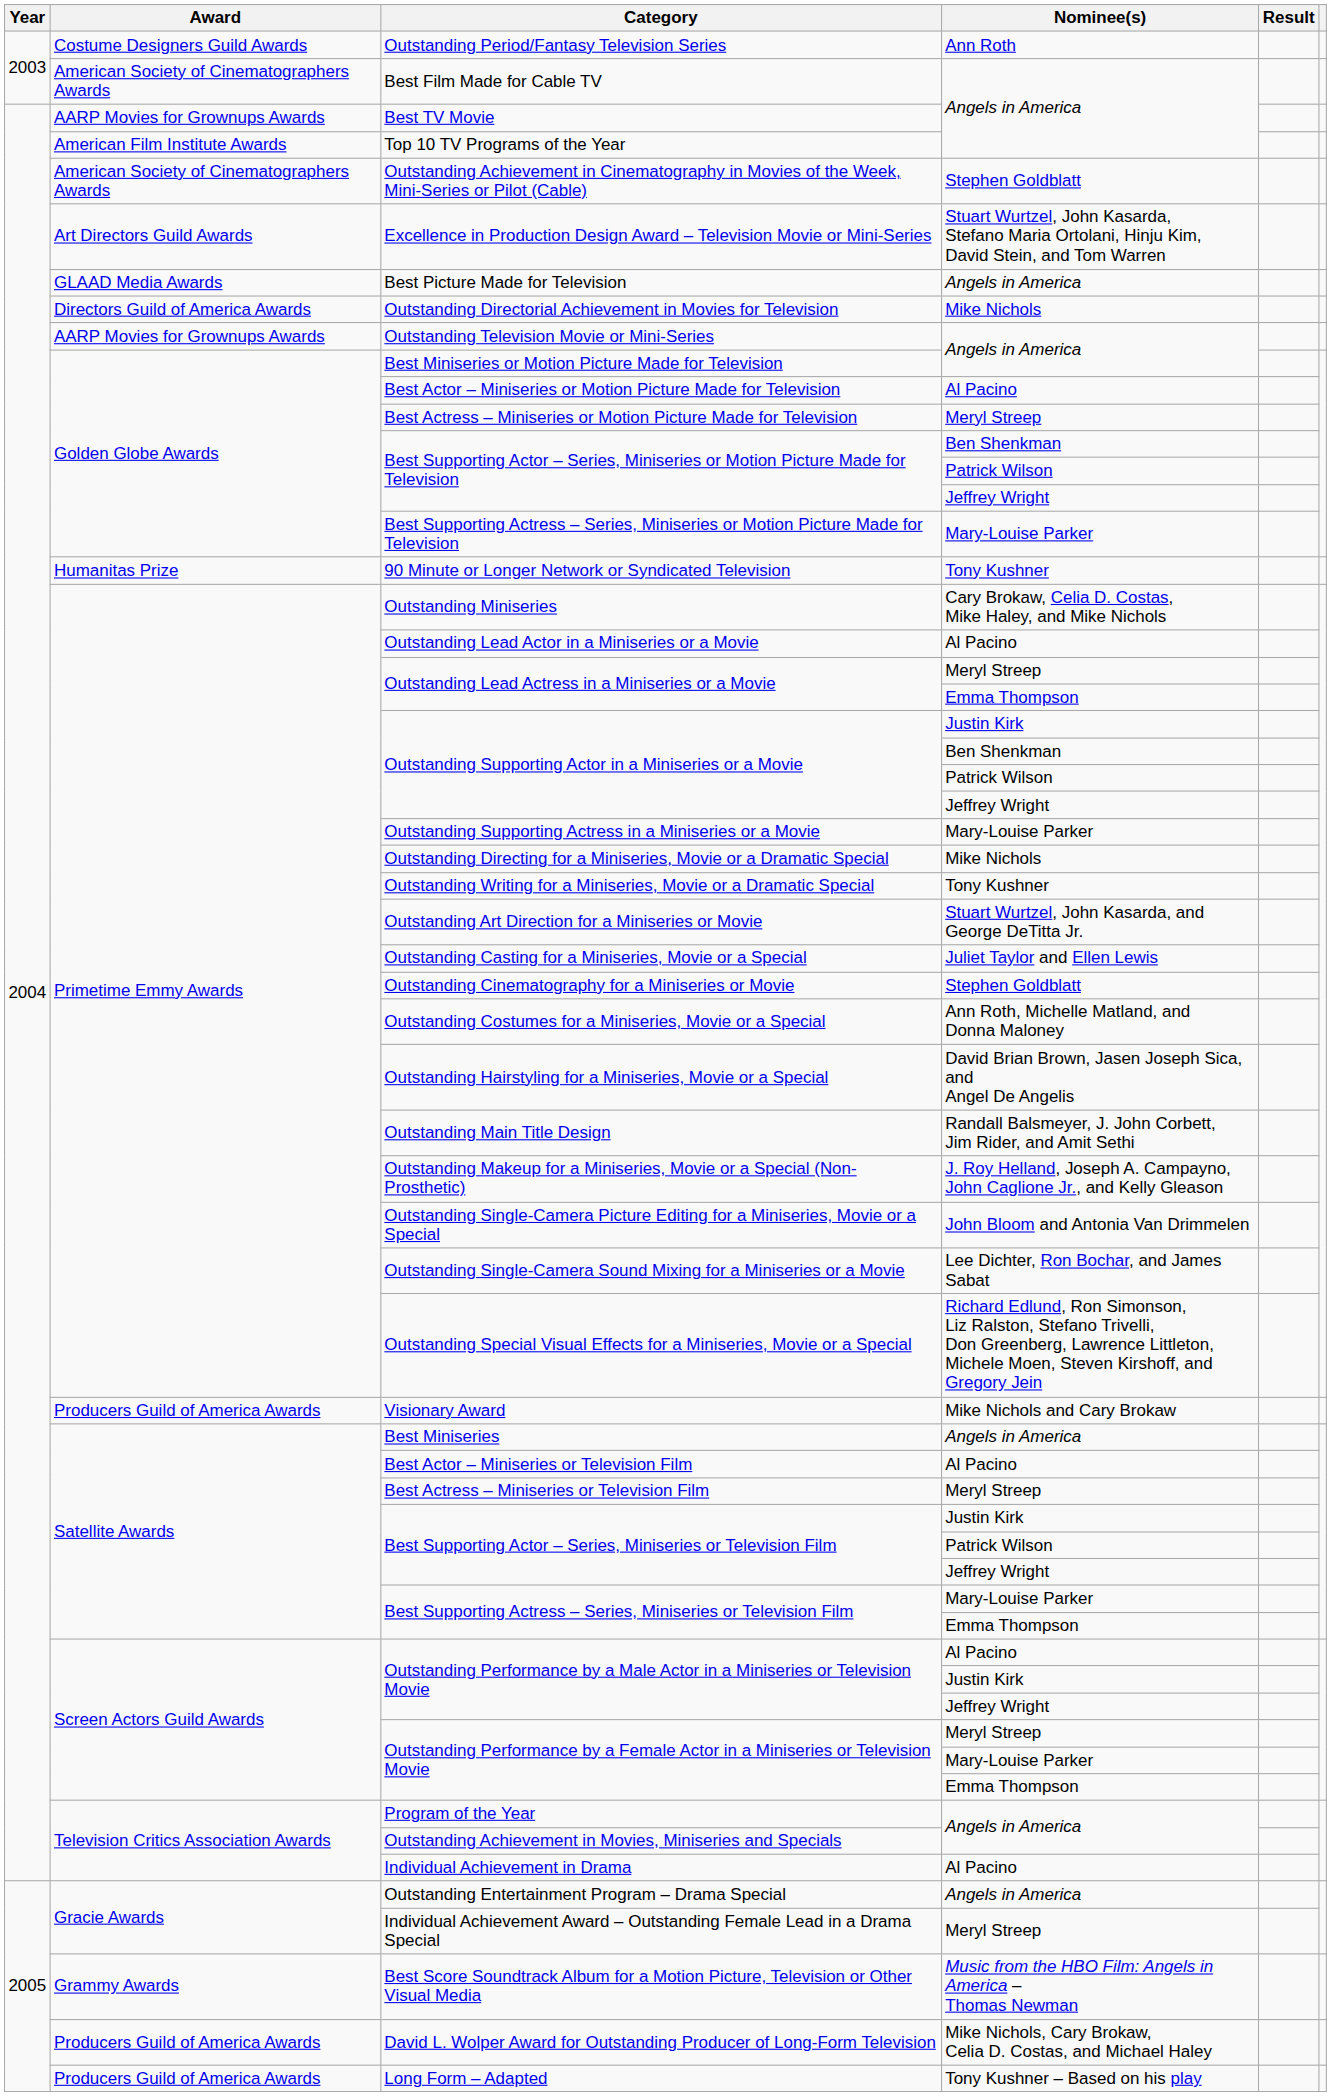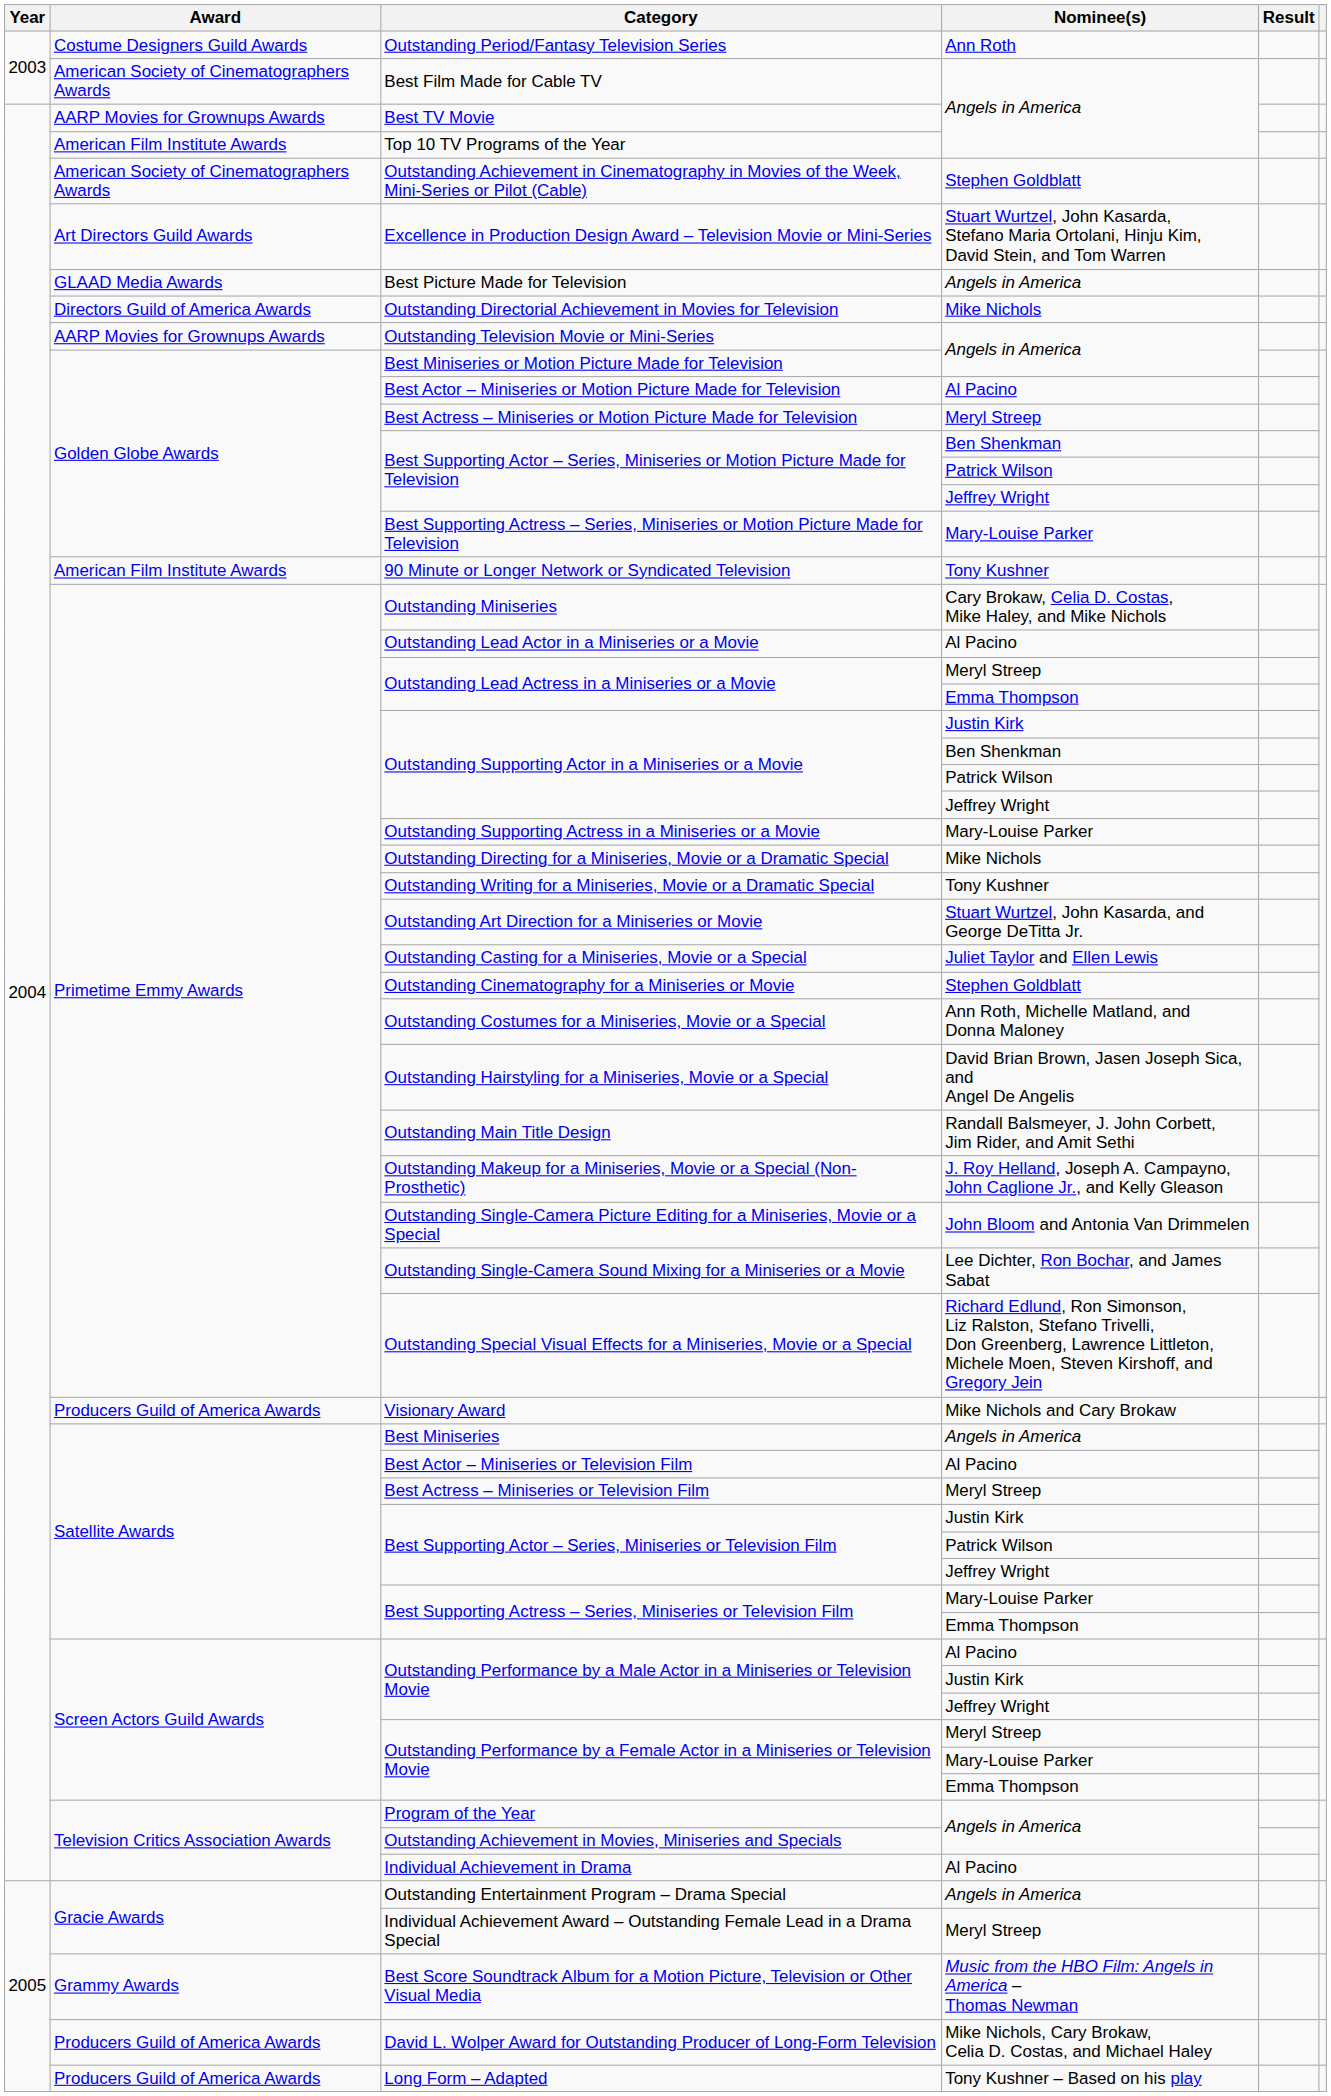90 Minute or Longer Network or Syndicated Television | Award: Humanitas Prize -> American Film Institute Awards
